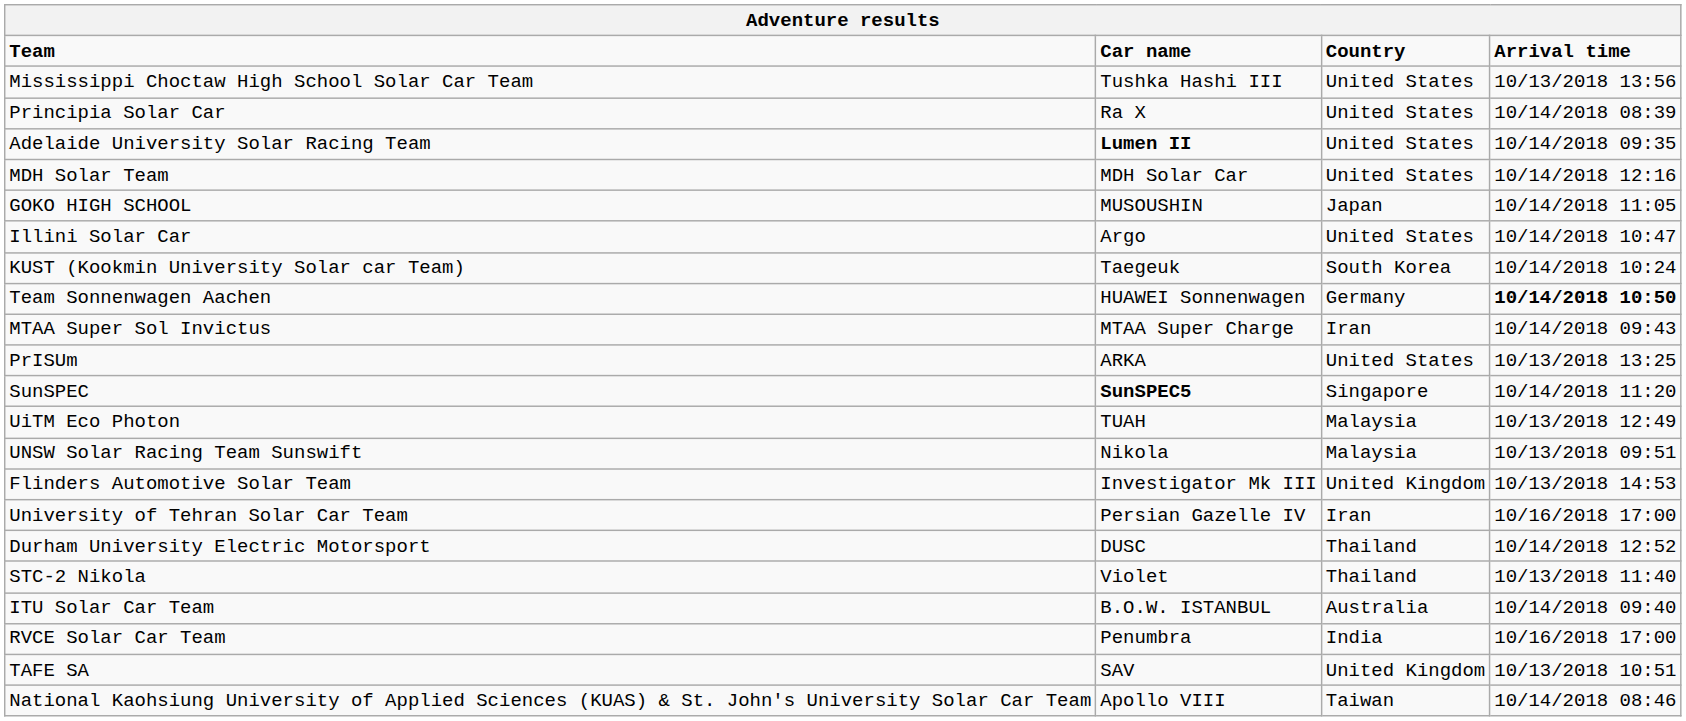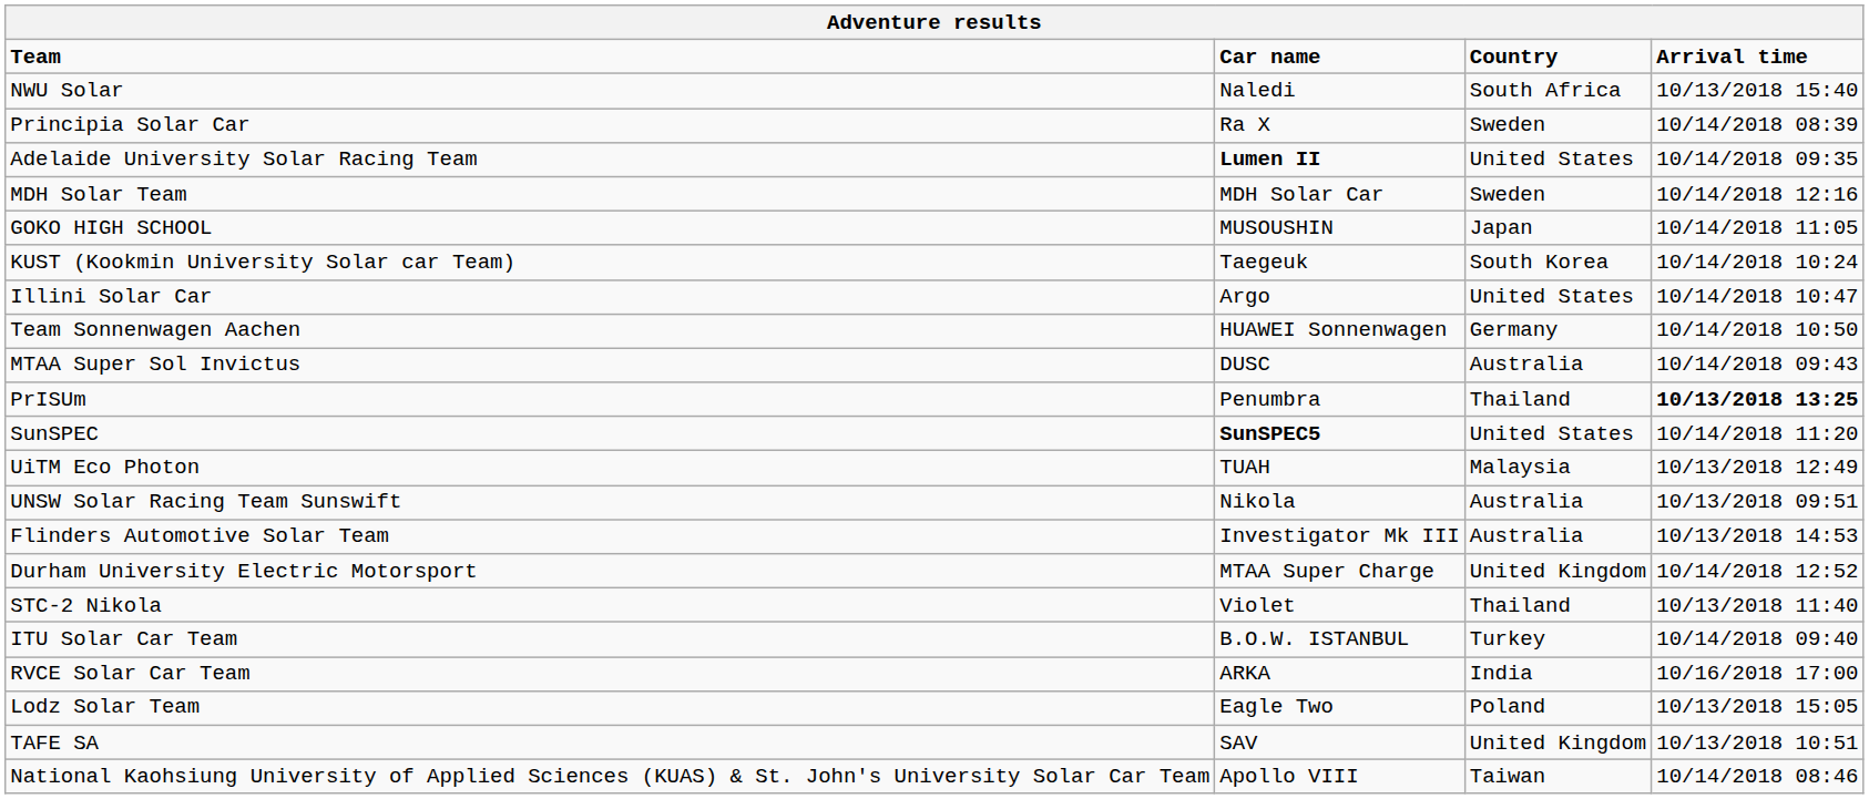- row: Mississippi Choctaw High School Solar Car Team | Tushka Hashi III | United States | 10/13/2018 13:56
+ row: NWU Solar | Naledi | South Africa | 10/13/2018 15:40
Principia Solar Car | Country: United States -> Sweden
MDH Solar Team | Country: United States -> Sweden
rows swapped: KUST (Kookmin University Solar car Team) <-> Illini Solar Car
Team Sonnenwagen Aachen | Arrival time: bold -> normal
MTAA Super Sol Invictus | Car name: MTAA Super Charge -> DUSC
MTAA Super Sol Invictus | Country: Iran -> Australia
PrISUm | Car name: ARKA -> Penumbra
PrISUm | Country: United States -> Thailand
PrISUm | Arrival time: normal -> bold
SunSPEC | Country: Singapore -> United States
UNSW Solar Racing Team Sunswift | Country: Malaysia -> Australia
Flinders Automotive Solar Team | Country: United Kingdom -> Australia
- row: University of Tehran Solar Car Team | Persian Gazelle IV | Iran | 10/16/2018 17:00
Durham University Electric Motorsport | Car name: DUSC -> MTAA Super Charge
Durham University Electric Motorsport | Country: Thailand -> United Kingdom
ITU Solar Car Team | Country: Australia -> Turkey
RVCE Solar Car Team | Car name: Penumbra -> ARKA
+ row: Lodz Solar Team | Eagle Two | Poland | 10/13/2018 15:05
